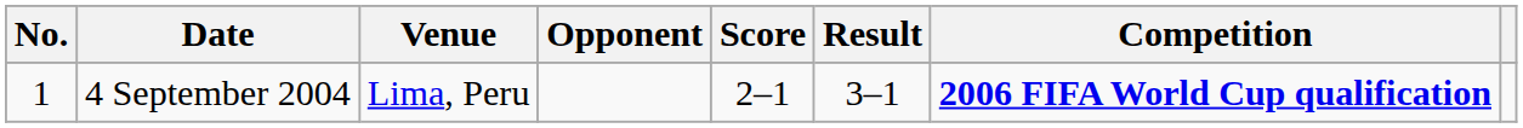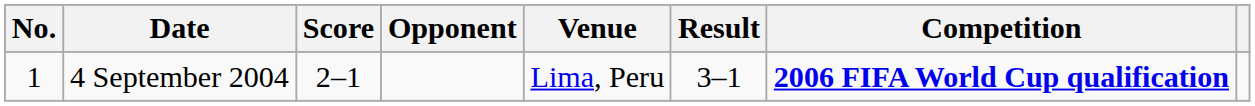columns swapped: Venue <-> Score
